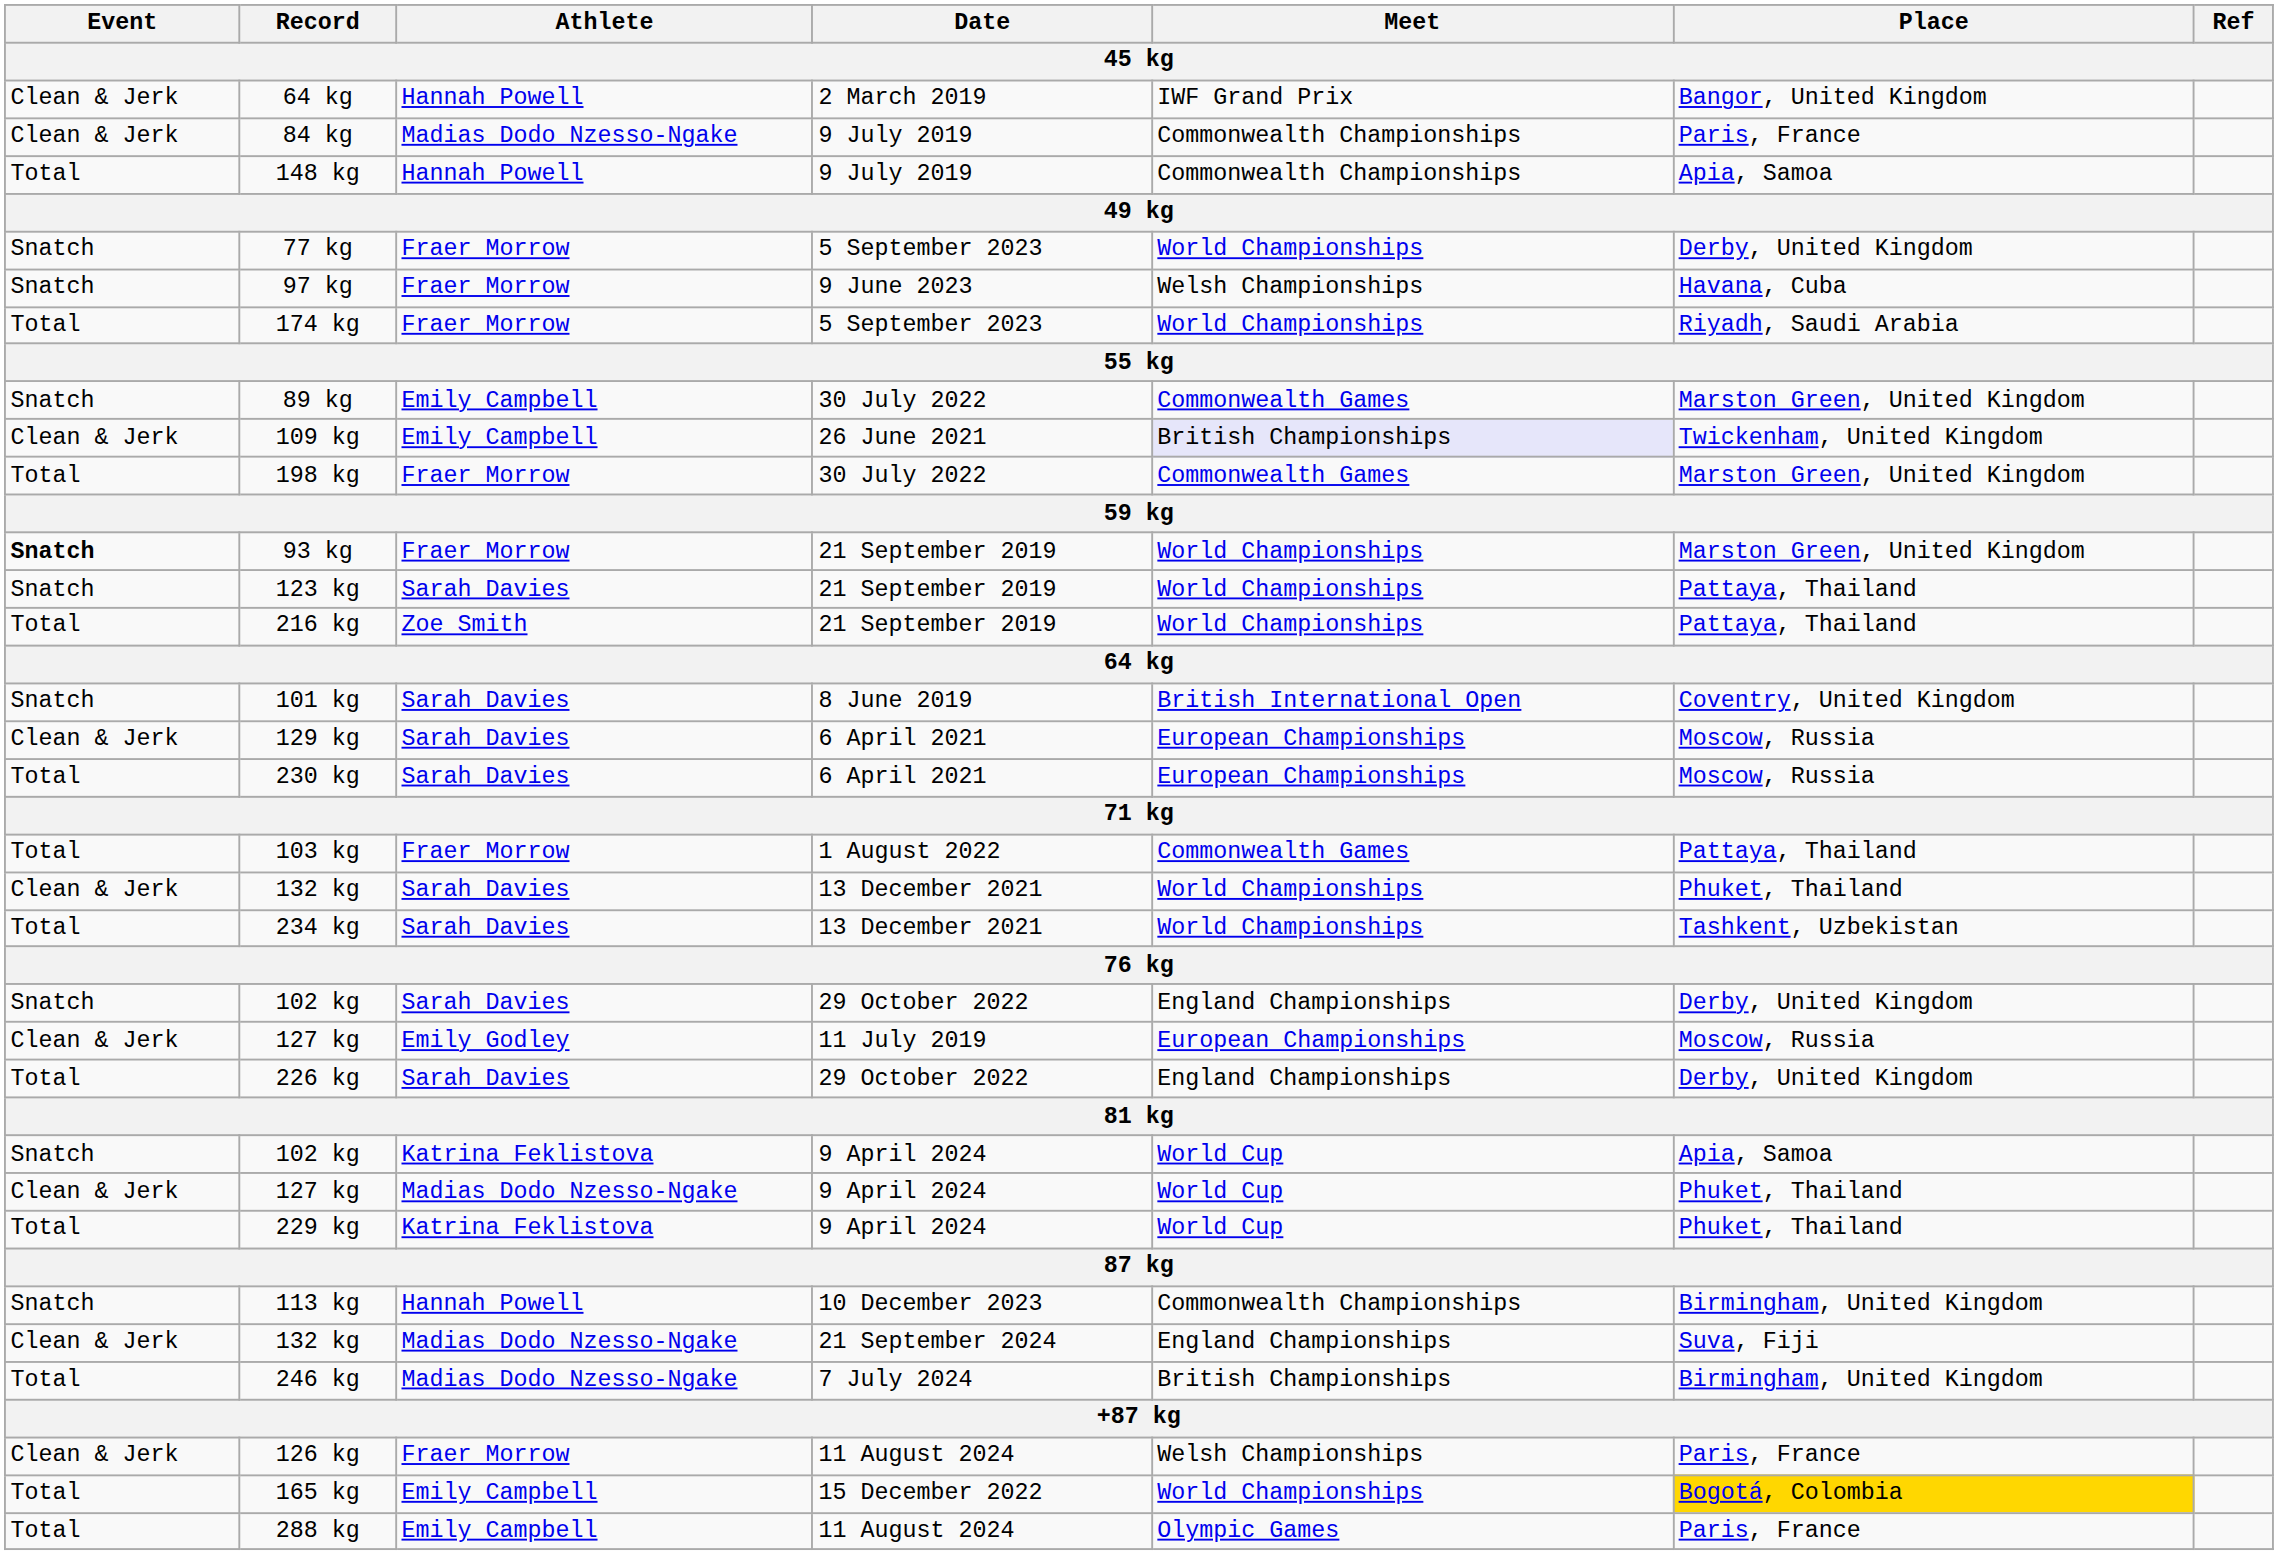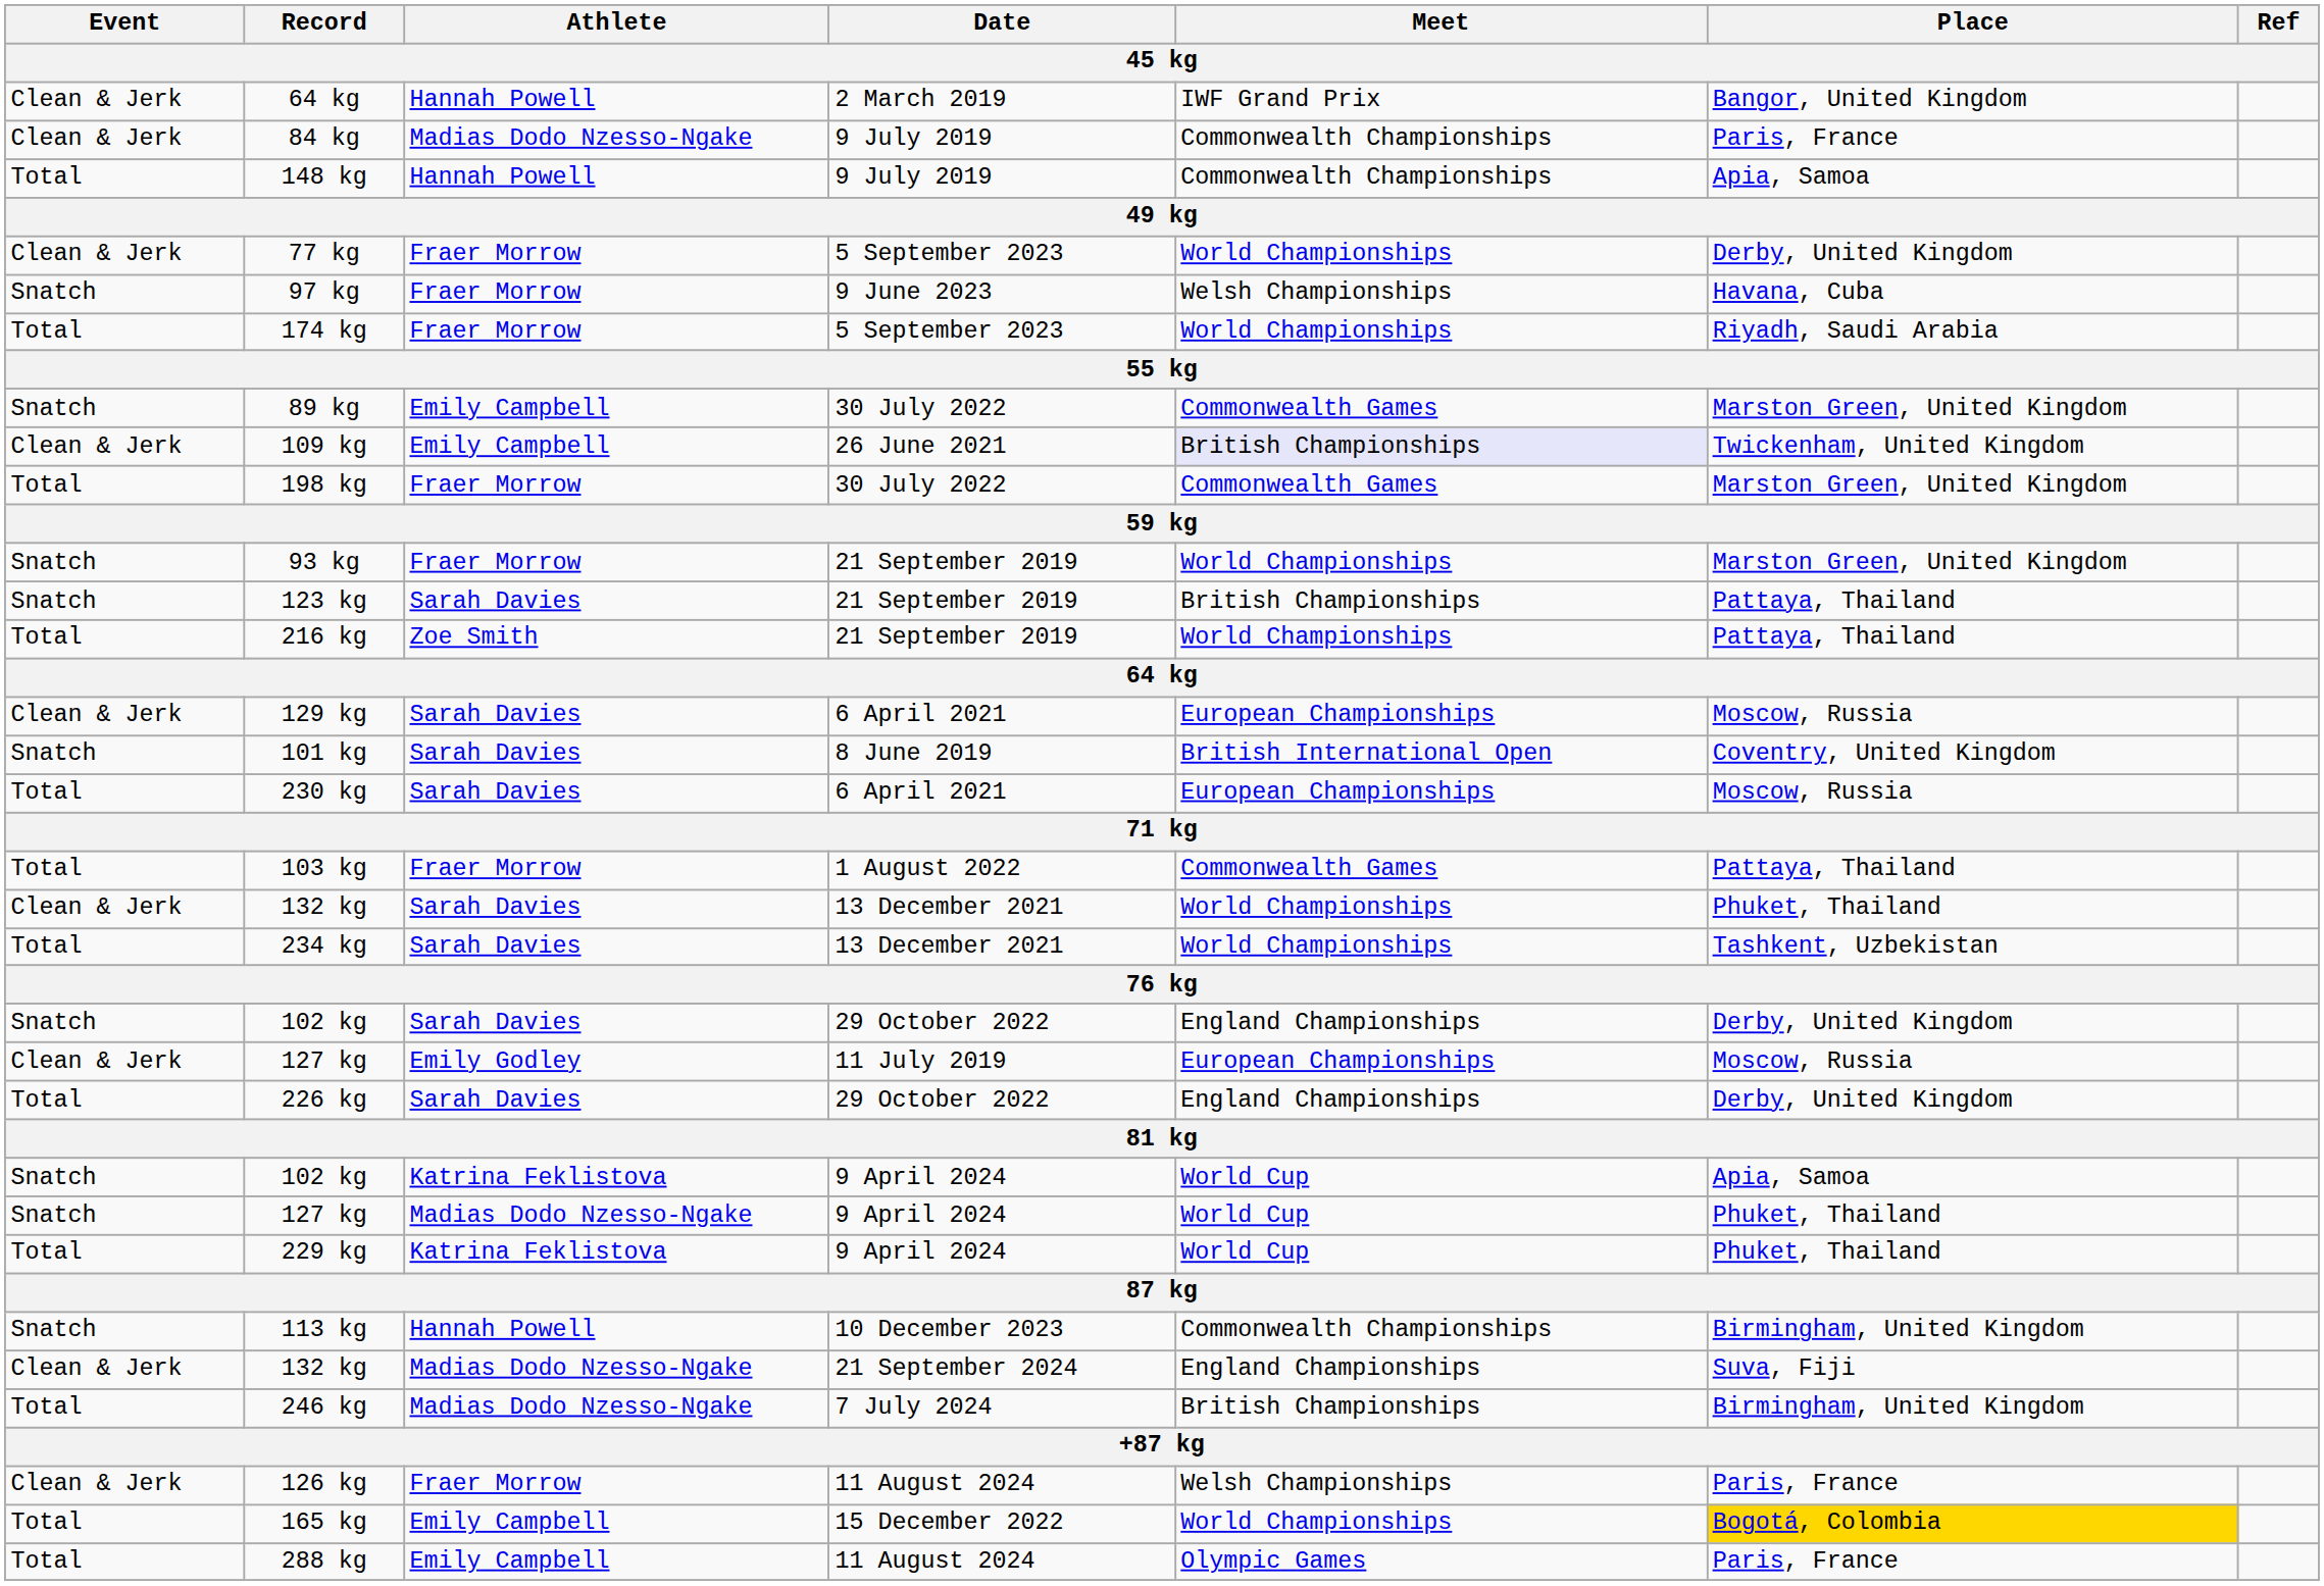77 kg | Event: Snatch -> Clean & Jerk
93 kg | Event: bold -> normal
123 kg | Meet: World Championships -> British Championships
rows swapped: 101 kg <-> 129 kg
127 kg / 9 April 2024 | Event: Clean & Jerk -> Snatch
